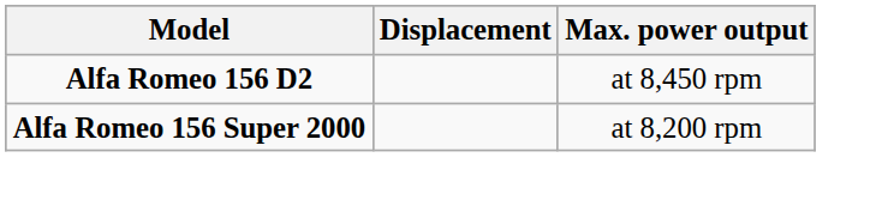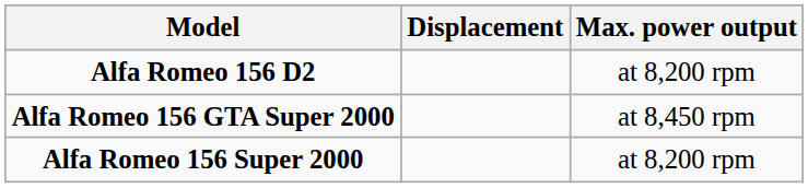Alfa Romeo 156 D2 | Max. power output: at 8,450 rpm -> at 8,200 rpm
+ row: Alfa Romeo 156 GTA Super 2000 | at 8,450 rpm
